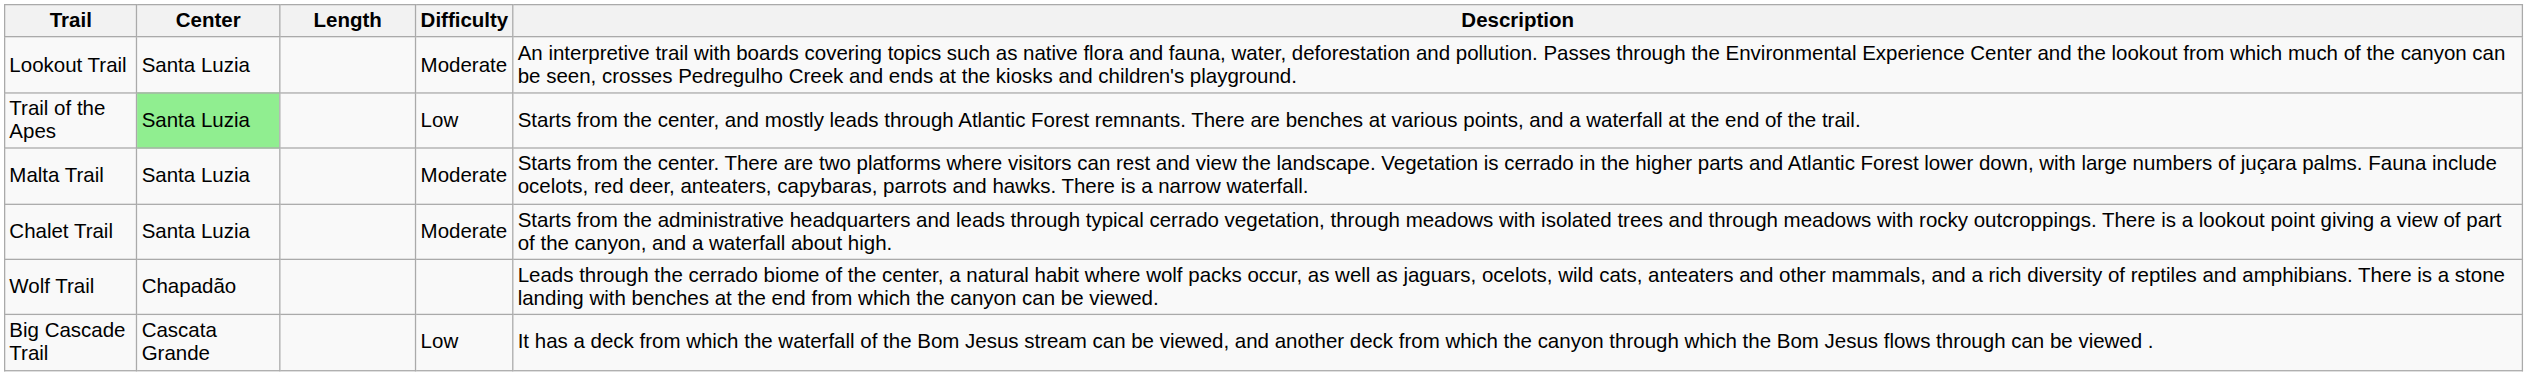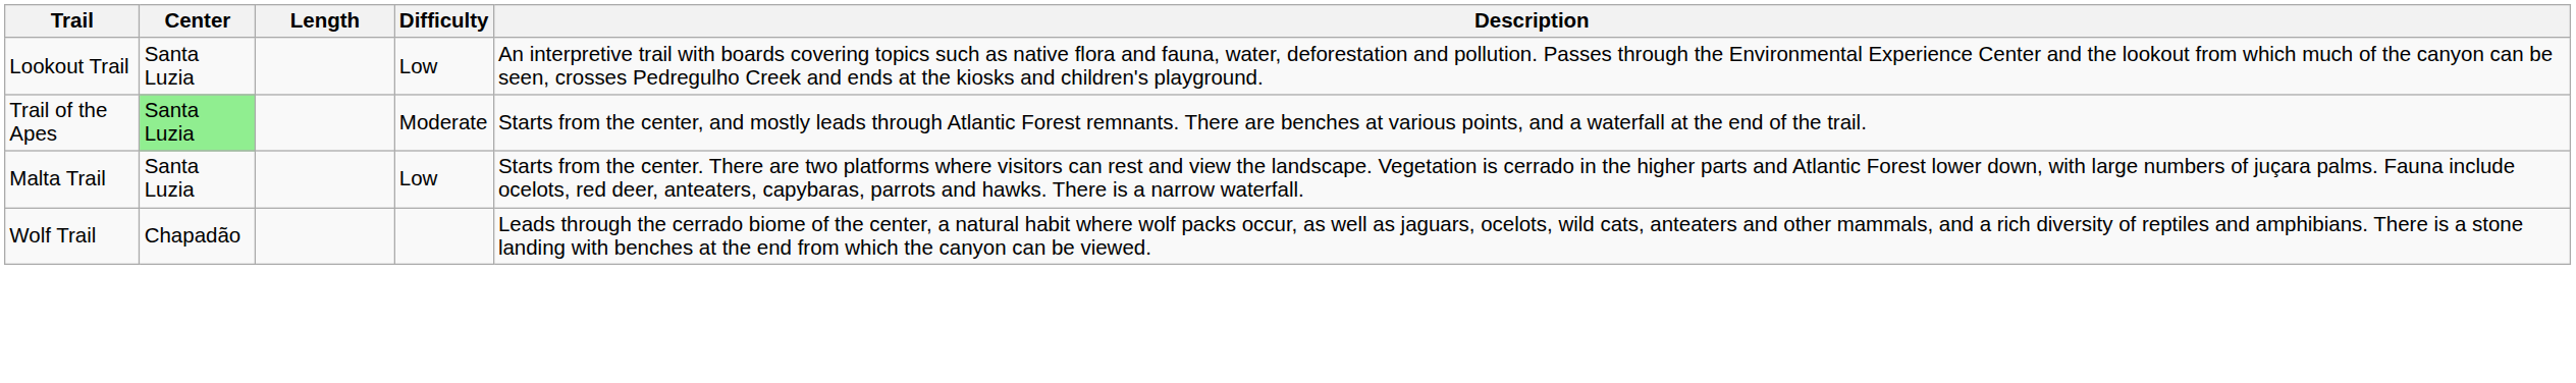Lookout Trail | Difficulty: Moderate -> Low
Trail of the Apes | Difficulty: Low -> Moderate
Malta Trail | Difficulty: Moderate -> Low
- row: Chalet Trail | Santa Luzia | Moderate | Starts from the administrative headquarters and leads through typical cerrado vegetation, through meadows with isolated trees and through meadows with rocky outcroppings. There is a lookout point giving a view of part of the canyon, and a waterfall about high.
- row: Big Cascade Trail | Cascata Grande | Low | It has a deck from which the waterfall of the Bom Jesus stream can be viewed, and another deck from which the canyon through which the Bom Jesus flows through can be viewed .
